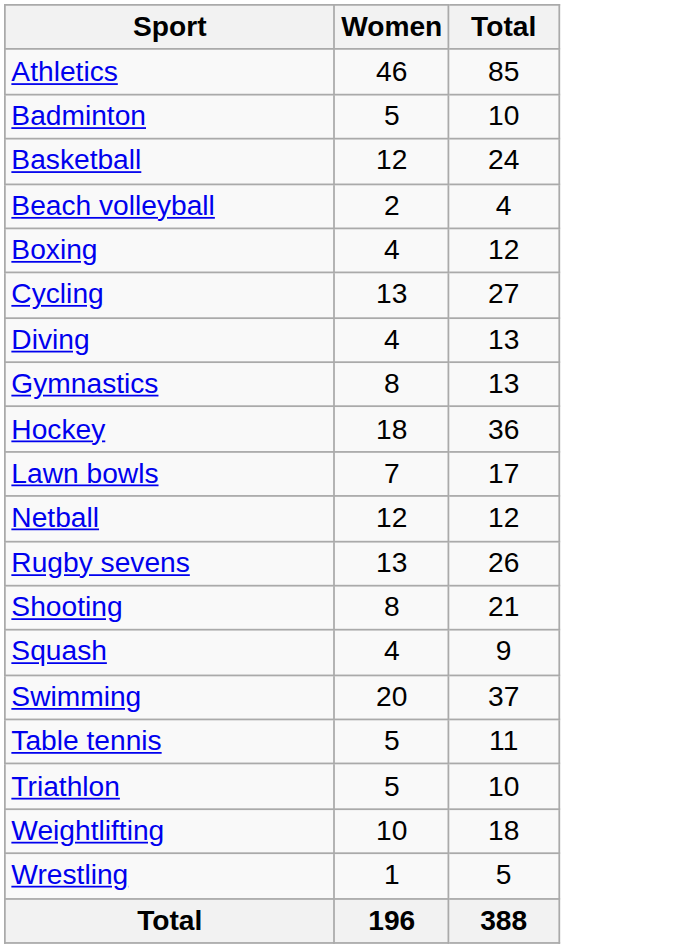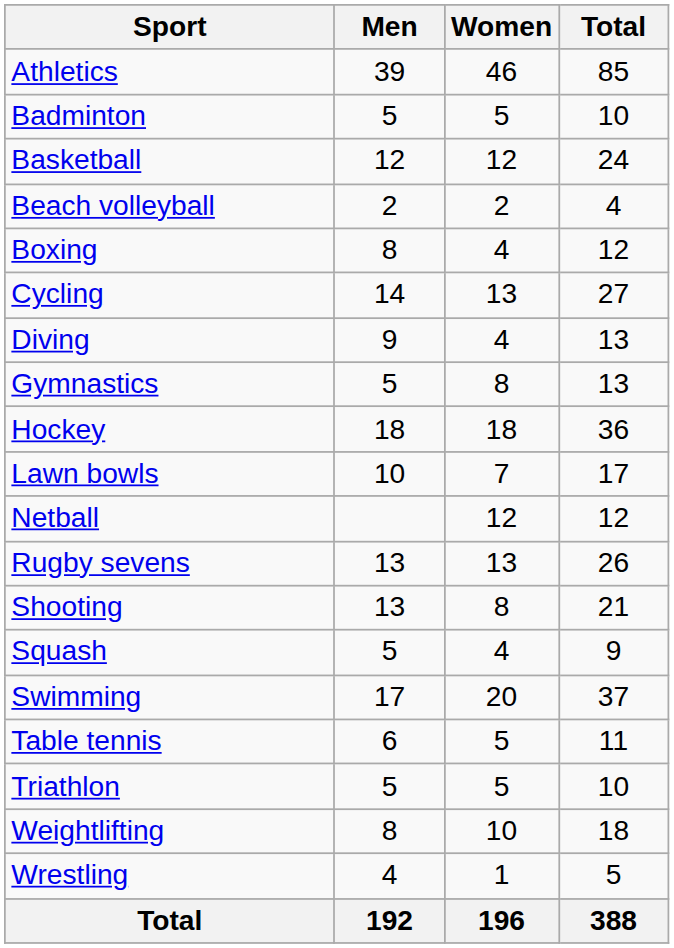+ column: Men | 39 | 5 | 12 | 2 | 8 | 14 | 9 | 5 | 18 | 10 | 13 | 13 | 5 | 17 | 6 | 5 | 8 | 4 | 192
